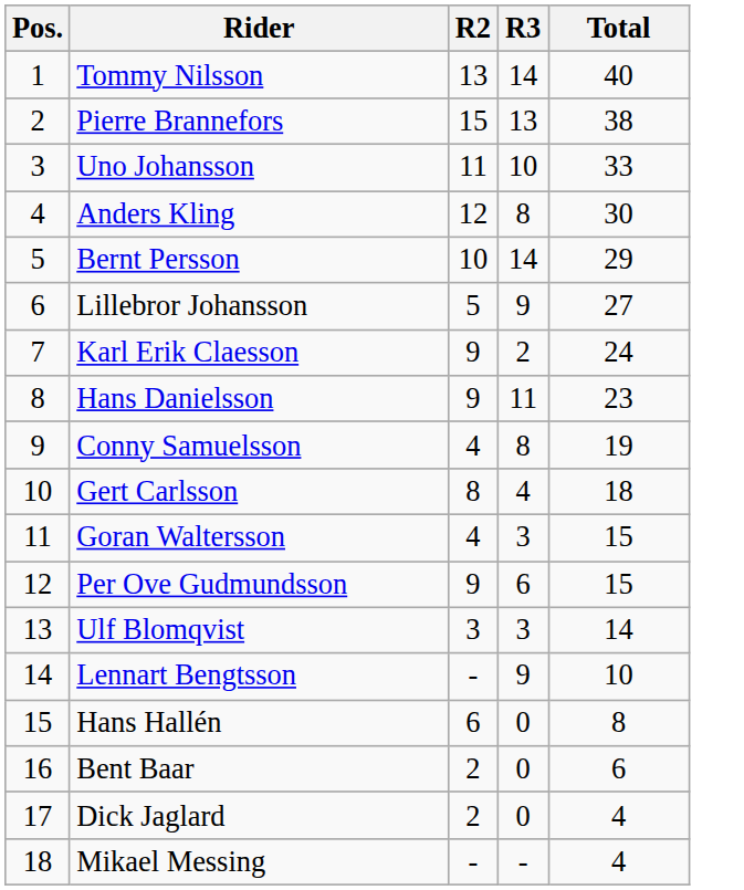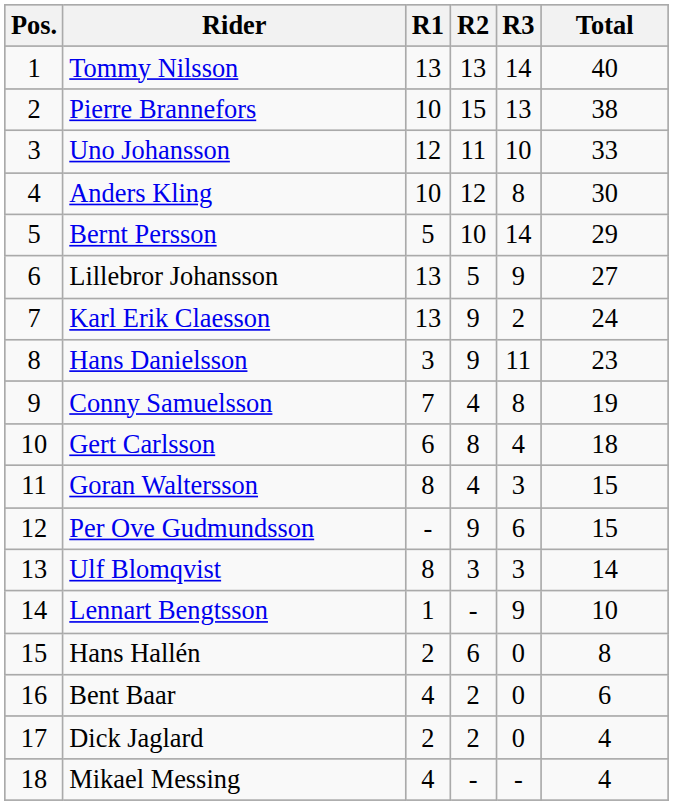+ column: R1 | 13 | 10 | 12 | 10 | 5 | 13 | 13 | 3 | 7 | 6 | 8 | - | 8 | 1 | 2 | 4 | 2 | 4
